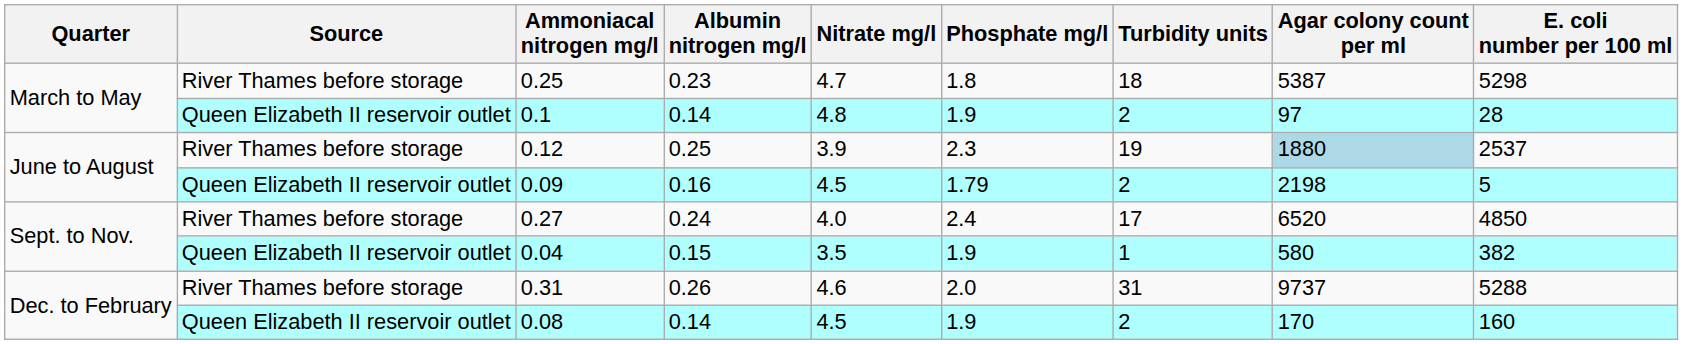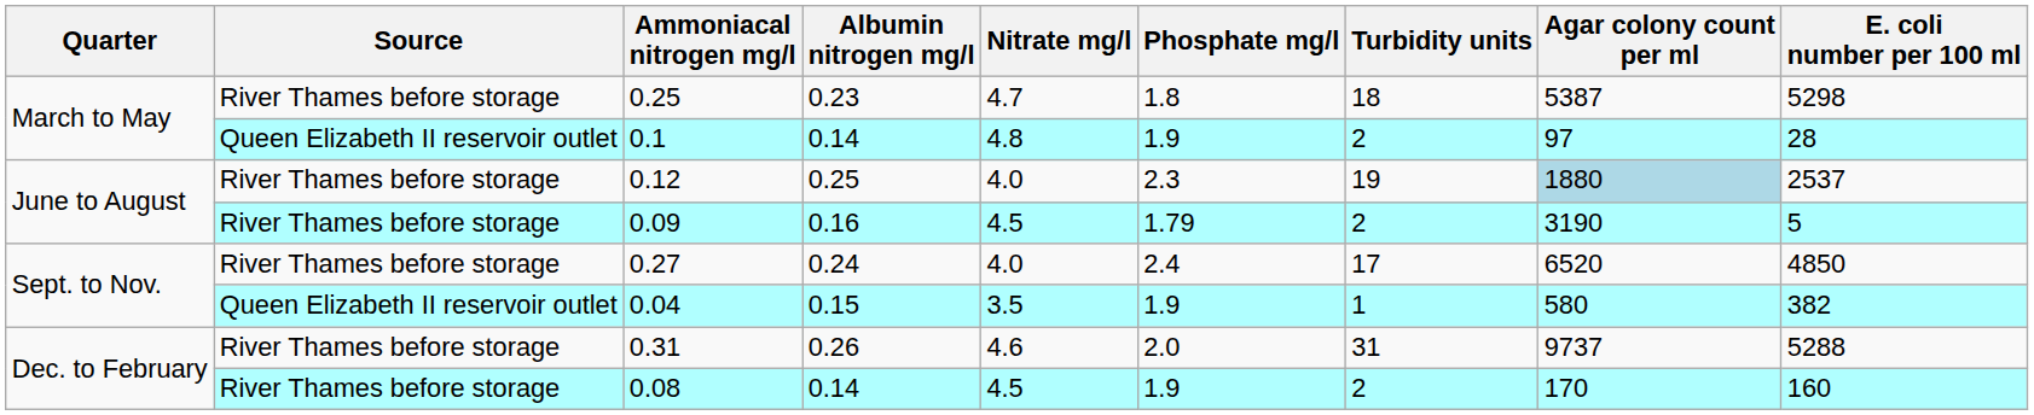0.12 | Nitrate mg/l: 3.9 -> 4.0
0.09 | Source: Queen Elizabeth II reservoir outlet -> River Thames before storage
0.09 | Agar colony count per ml: 2198 -> 3190
0.08 | Source: Queen Elizabeth II reservoir outlet -> River Thames before storage
